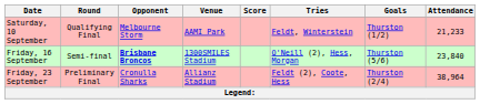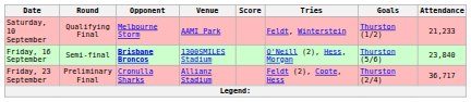Friday, 23 September | Attendance: 38,964 -> 36,717
